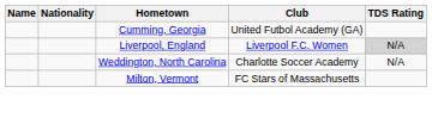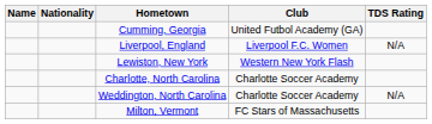Liverpool, England | TDS Rating: lightgrey background -> no background
+ row: Lewiston, New York | Western New York Flash
+ row: Charlotte, North Carolina | Charlotte Soccer Academy
